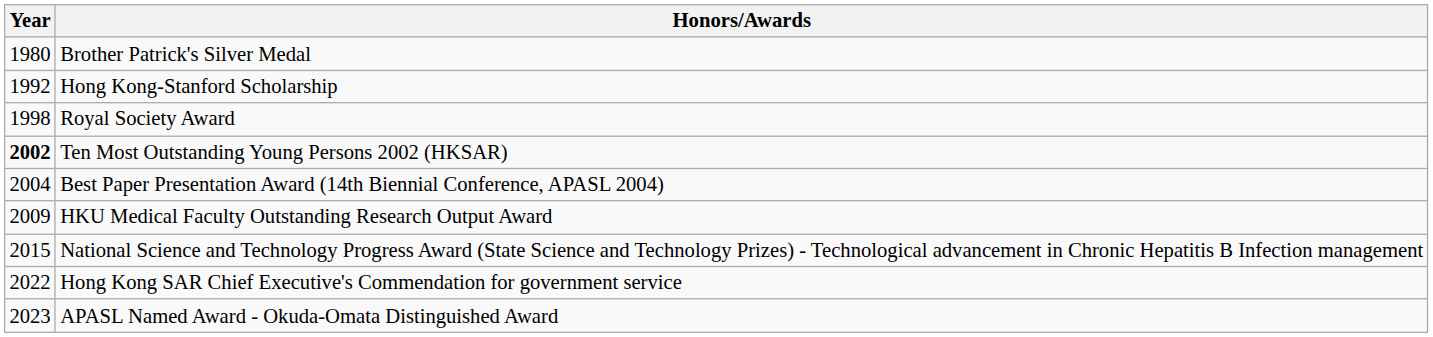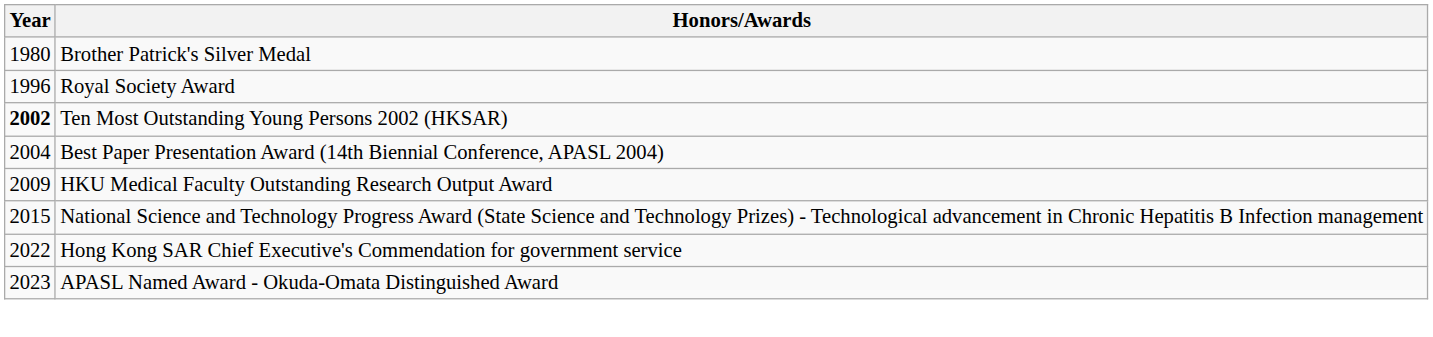- row: 1992 | Hong Kong-Stanford Scholarship
Royal Society Award | Year: 1998 -> 1996
